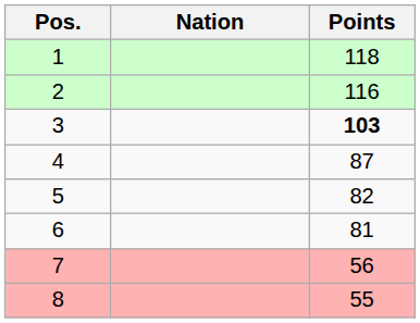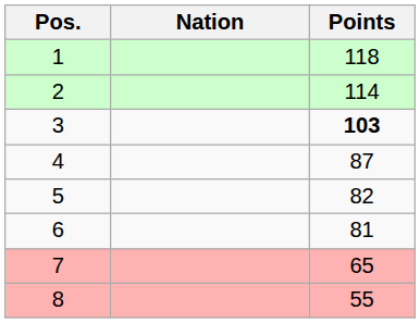2 | Points: 116 -> 114
7 | Points: 56 -> 65
